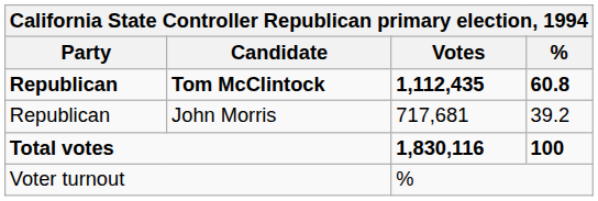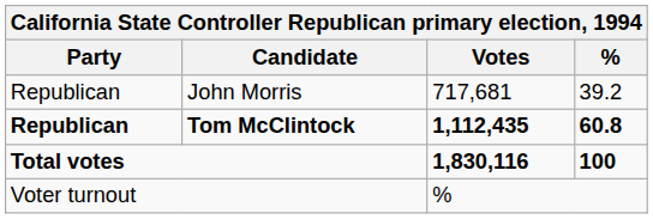rows swapped: Tom McClintock <-> John Morris
